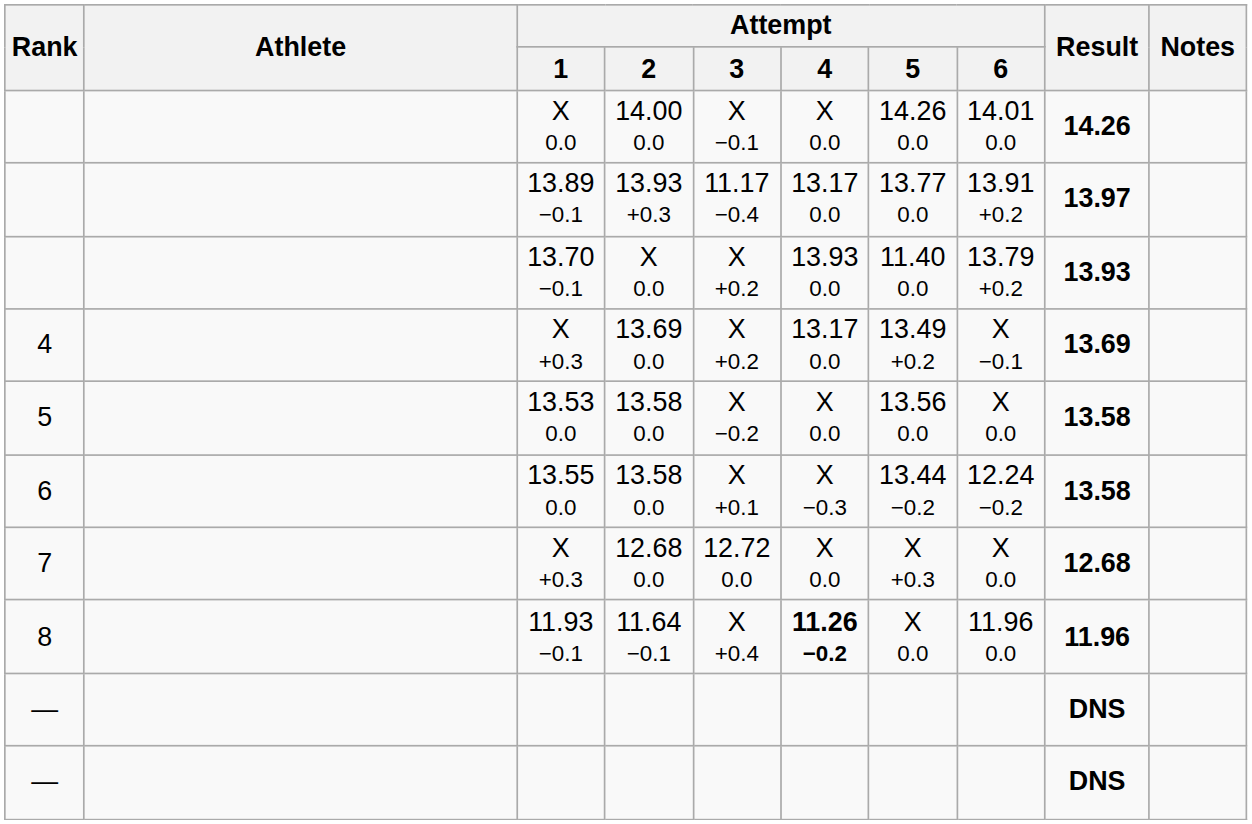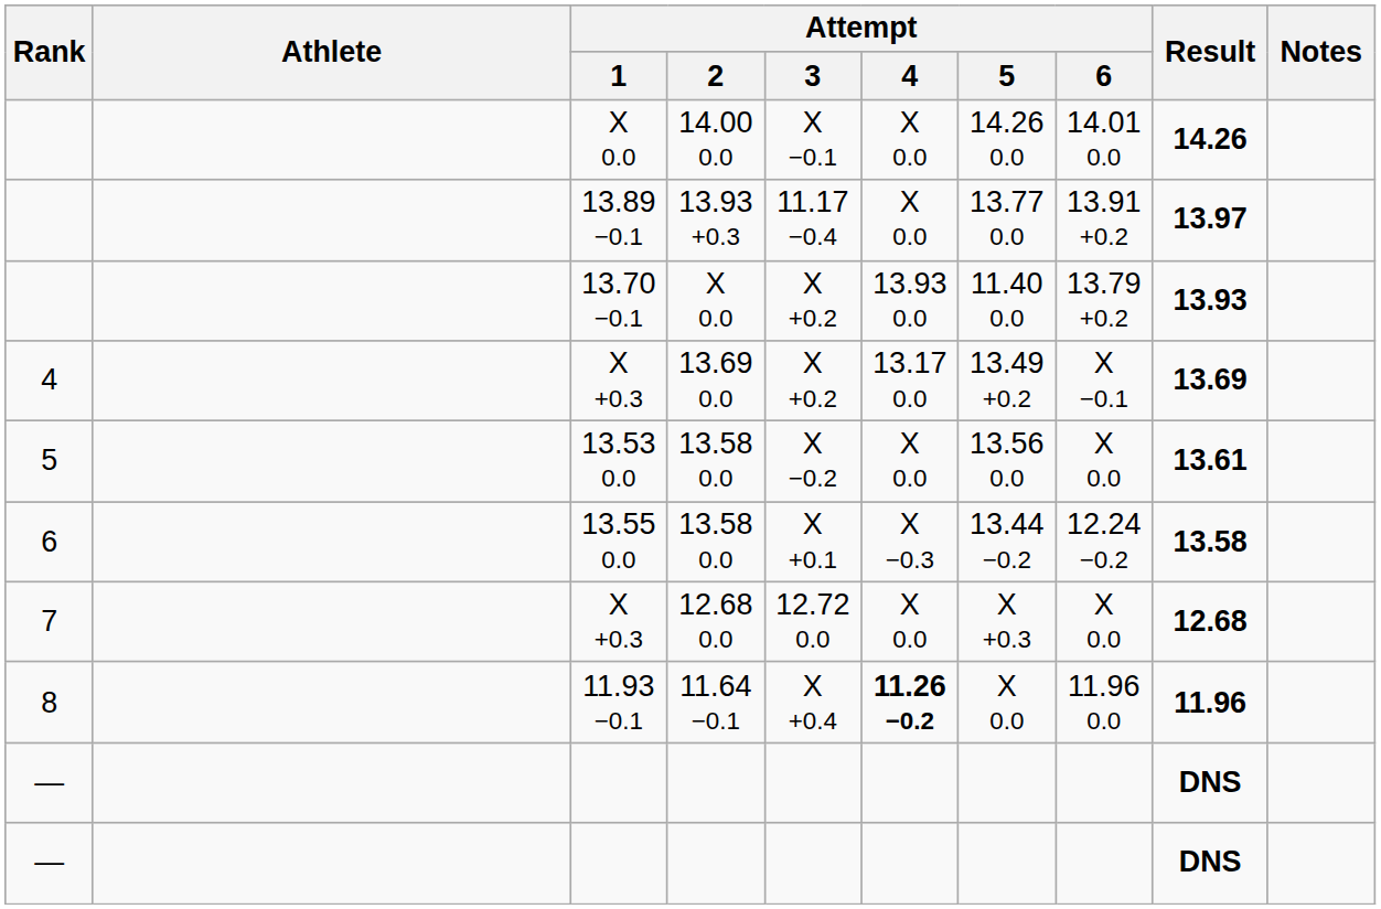13.89 −0.1 | Attempt / 4: 13.17 0.0 -> X 0.0
13.53 0.0 | Result: 13.58 -> 13.61
